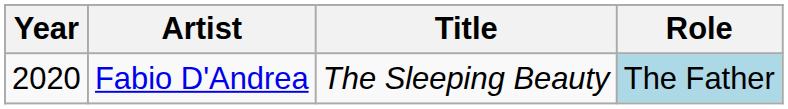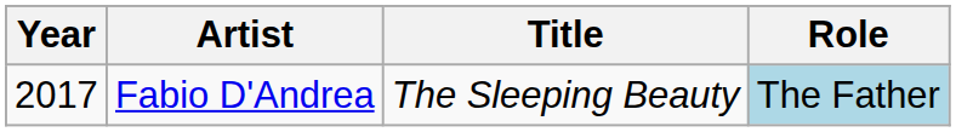Fabio D'Andrea | Year: 2020 -> 2017
